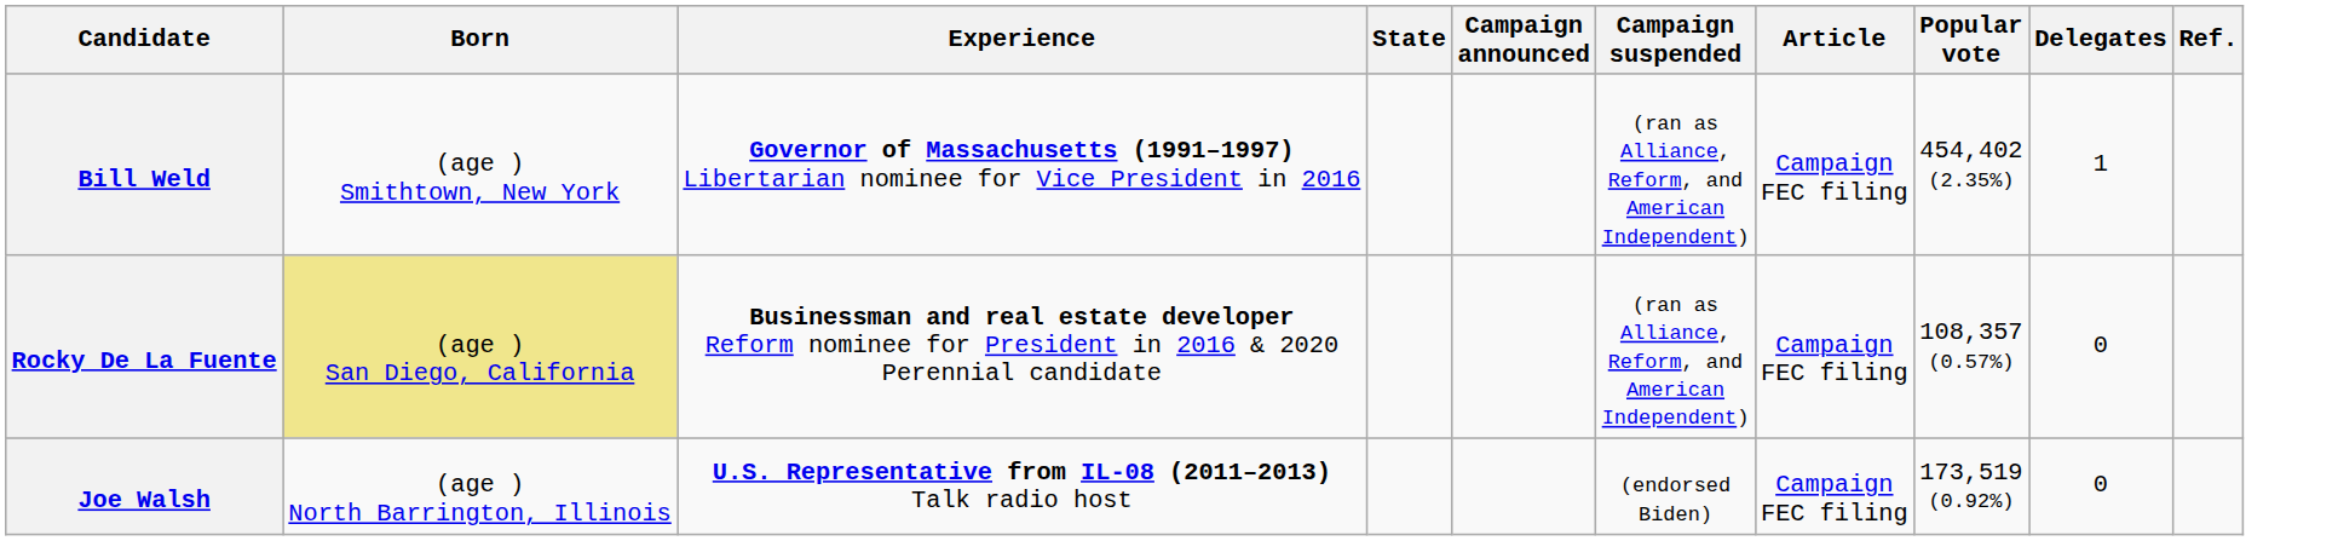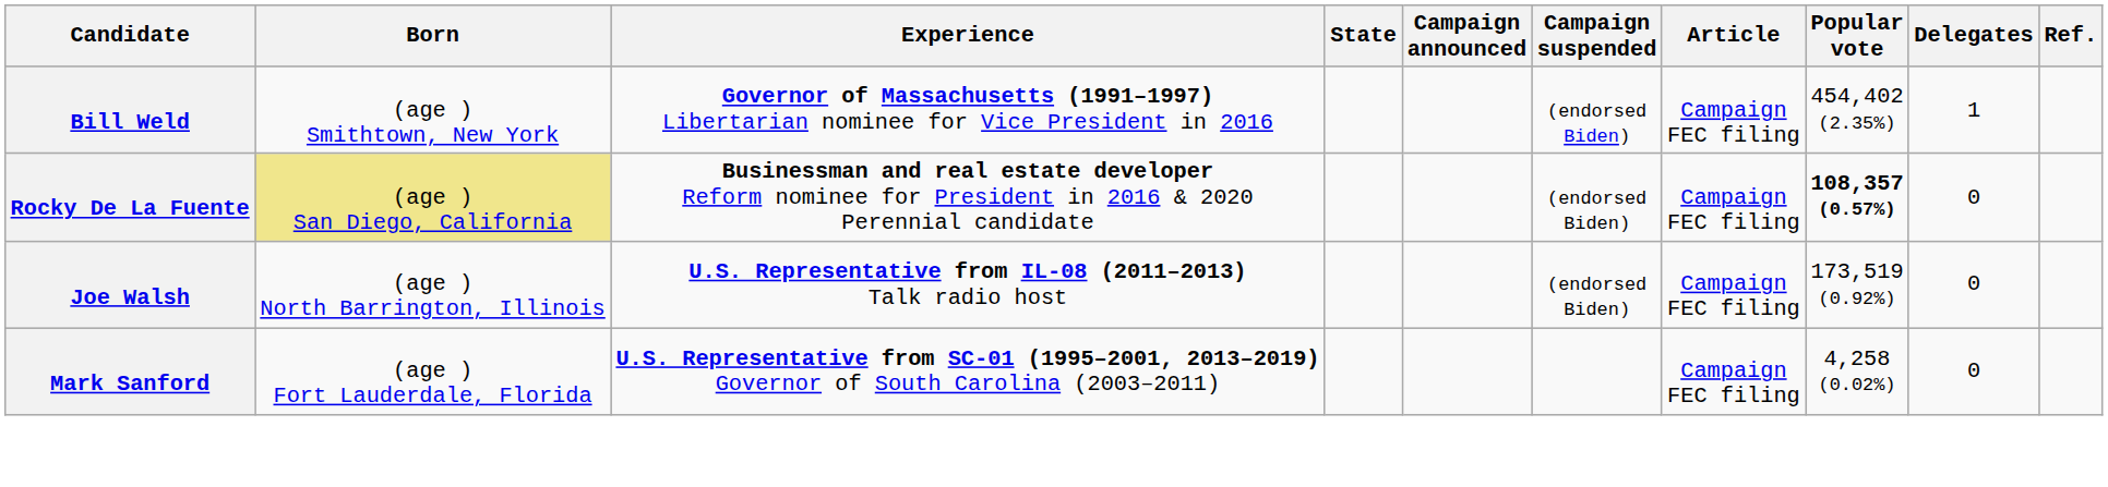Bill Weld | Campaign suspended: (ran as Alliance, Reform, and American Independent) -> (endorsed Biden)
Rocky De La Fuente | Campaign suspended: (ran as Alliance, Reform, and American Independent) -> (endorsed Biden)
Rocky De La Fuente | Popular vote: normal -> bold
+ row: Mark Sanford | (age ) Fort Lauderdale, Florida | U.S. Representative from SC-01 (1995–2001, 2013–2019) Governor of South Carolina (2003–2011) | Campaign FEC filing | 4,258 (0.02%) | 0
